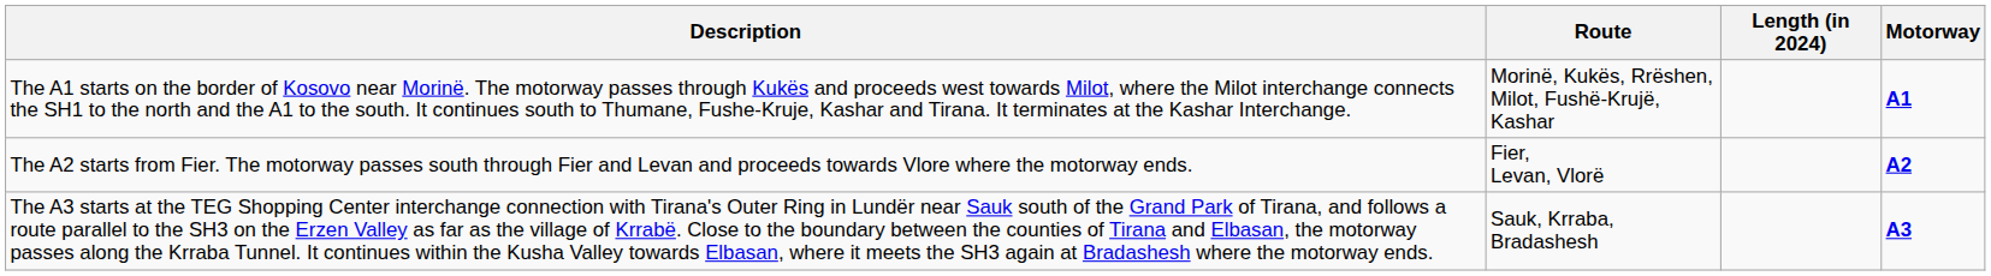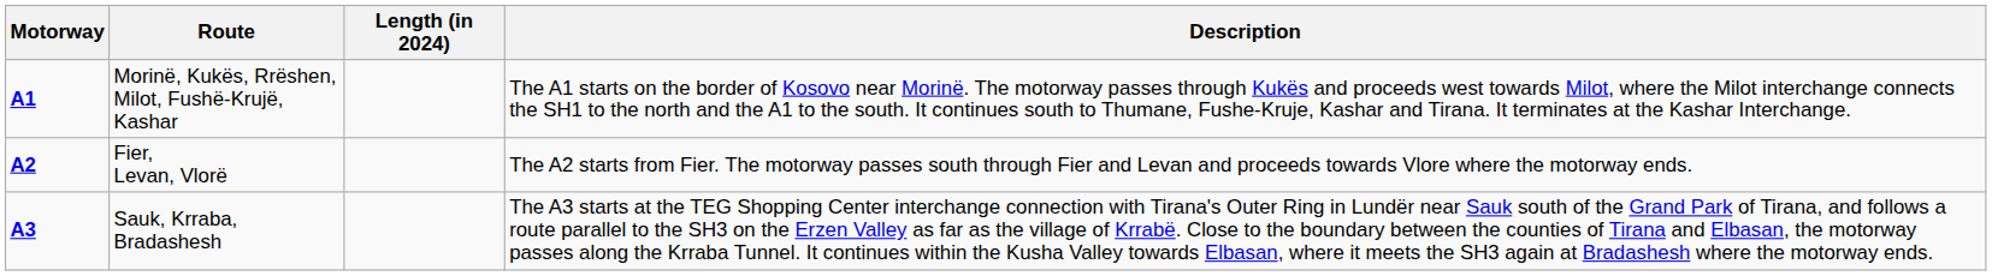columns swapped: Motorway <-> Description
